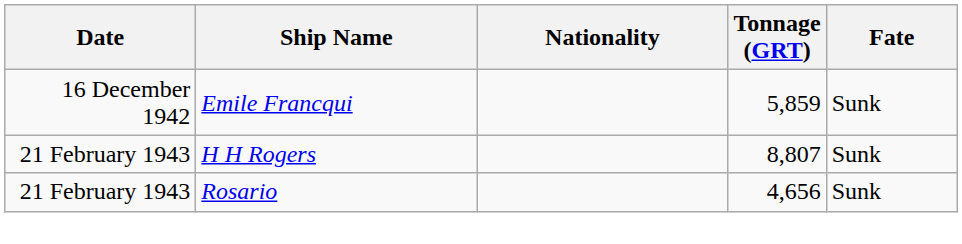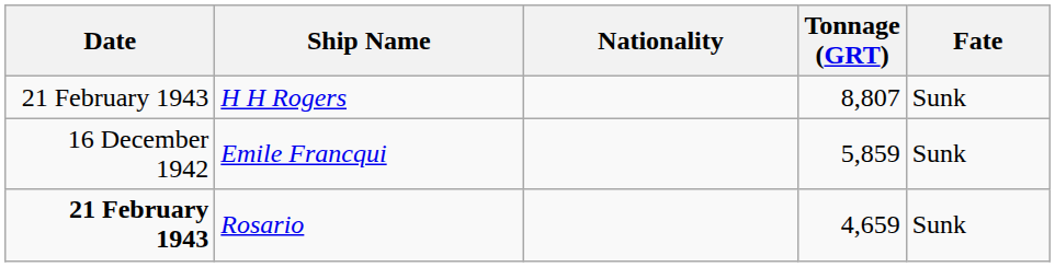rows swapped: Emile Francqui <-> H H Rogers
Rosario | Date: normal -> bold
Rosario | Tonnage (GRT): 4,656 -> 4,659
